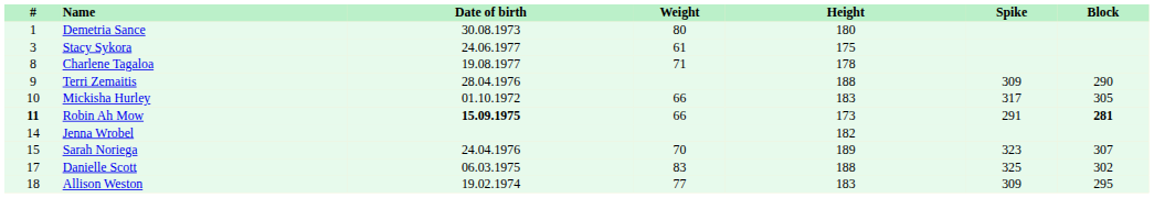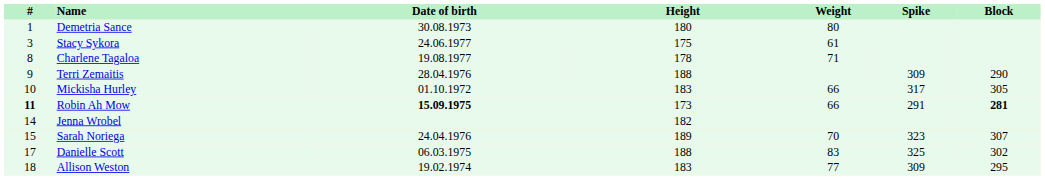columns swapped: Height <-> Weight
